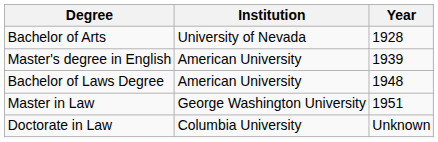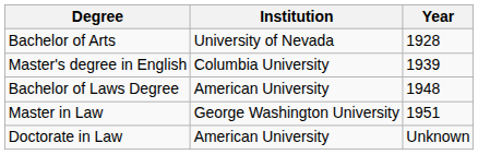Master's degree in English | Institution: American University -> Columbia University
Doctorate in Law | Institution: Columbia University -> American University
